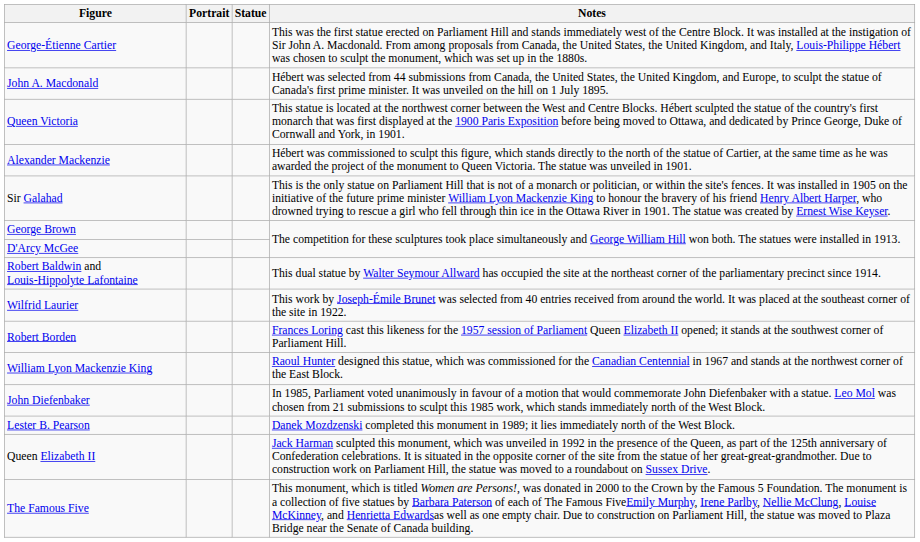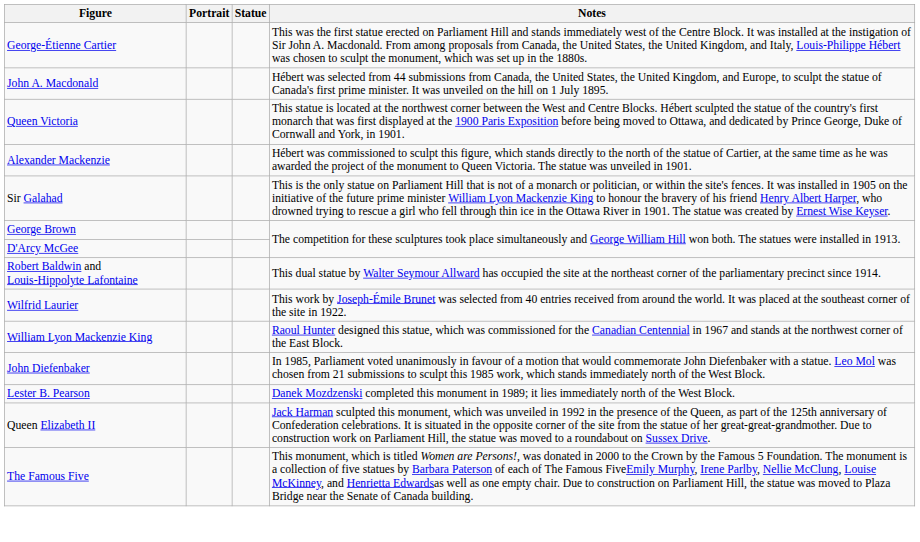- row: Robert Borden | Frances Loring cast this likeness for the 1957 session of Parliament Queen Elizabeth II opened; it stands at the southwest corner of Parliament Hill.
